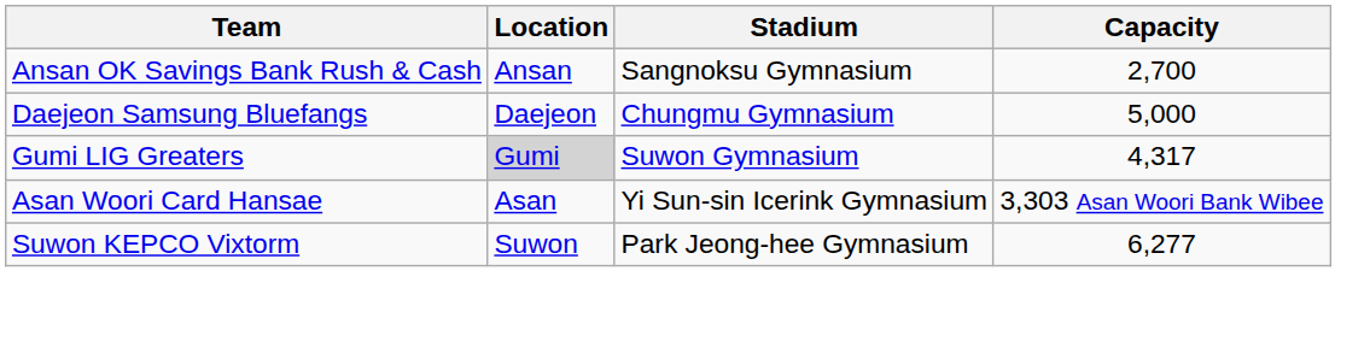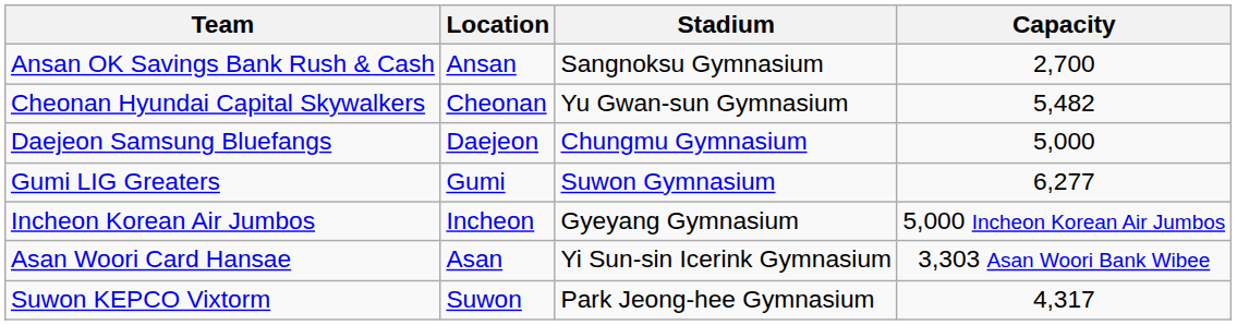+ row: Cheonan Hyundai Capital Skywalkers | Cheonan | Yu Gwan-sun Gymnasium | 5,482
Gumi LIG Greaters | Location: lightgrey background -> no background
Gumi LIG Greaters | Capacity: 4,317 -> 6,277
+ row: Incheon Korean Air Jumbos | Incheon | Gyeyang Gymnasium | 5,000 Incheon Korean Air Jumbos
Suwon KEPCO Vixtorm | Capacity: 6,277 -> 4,317
